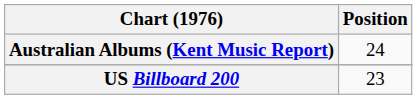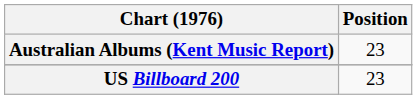Australian Albums (Kent Music Report) | Position: 24 -> 23
